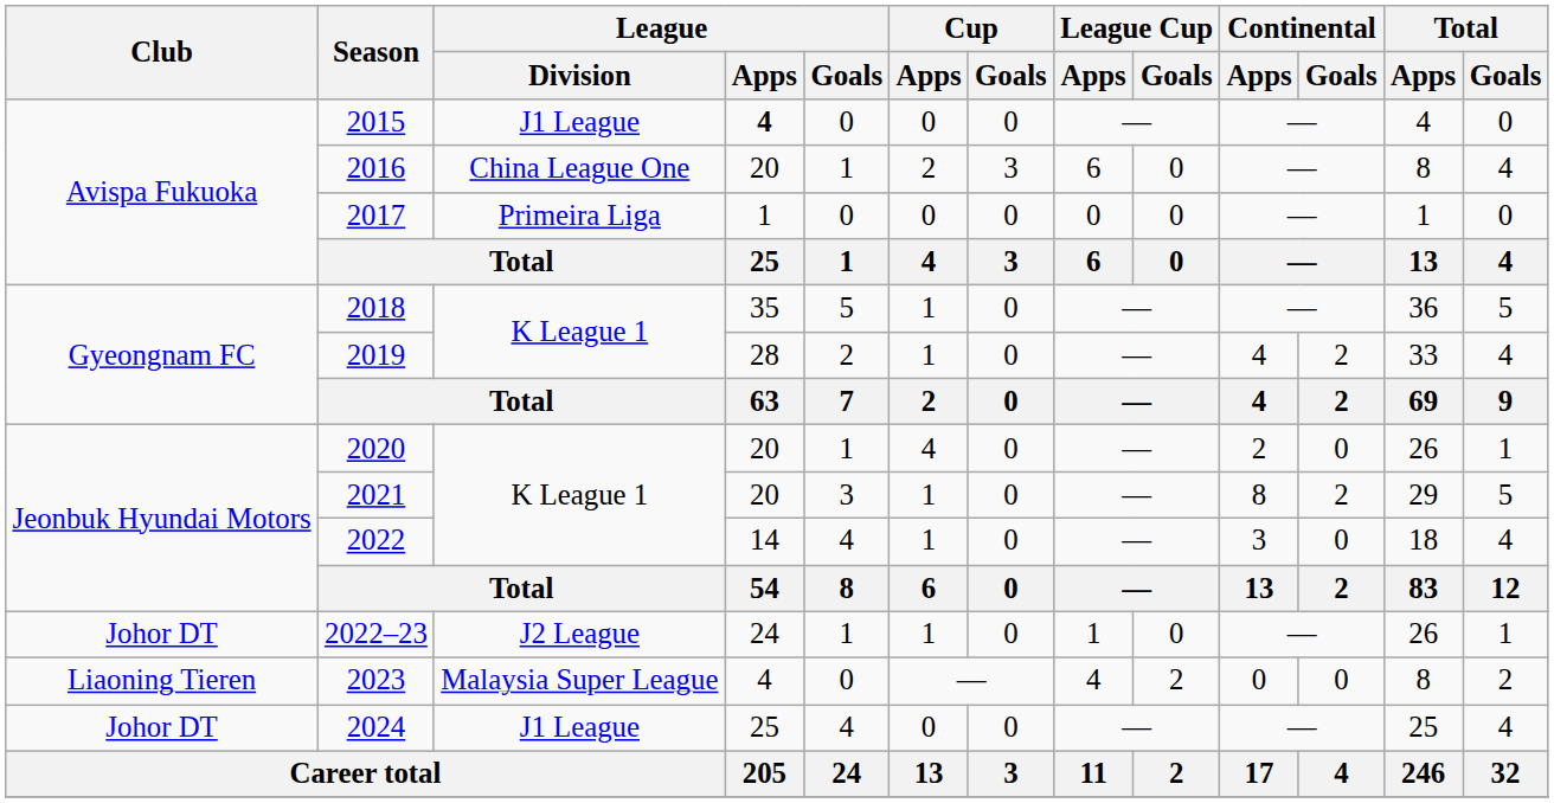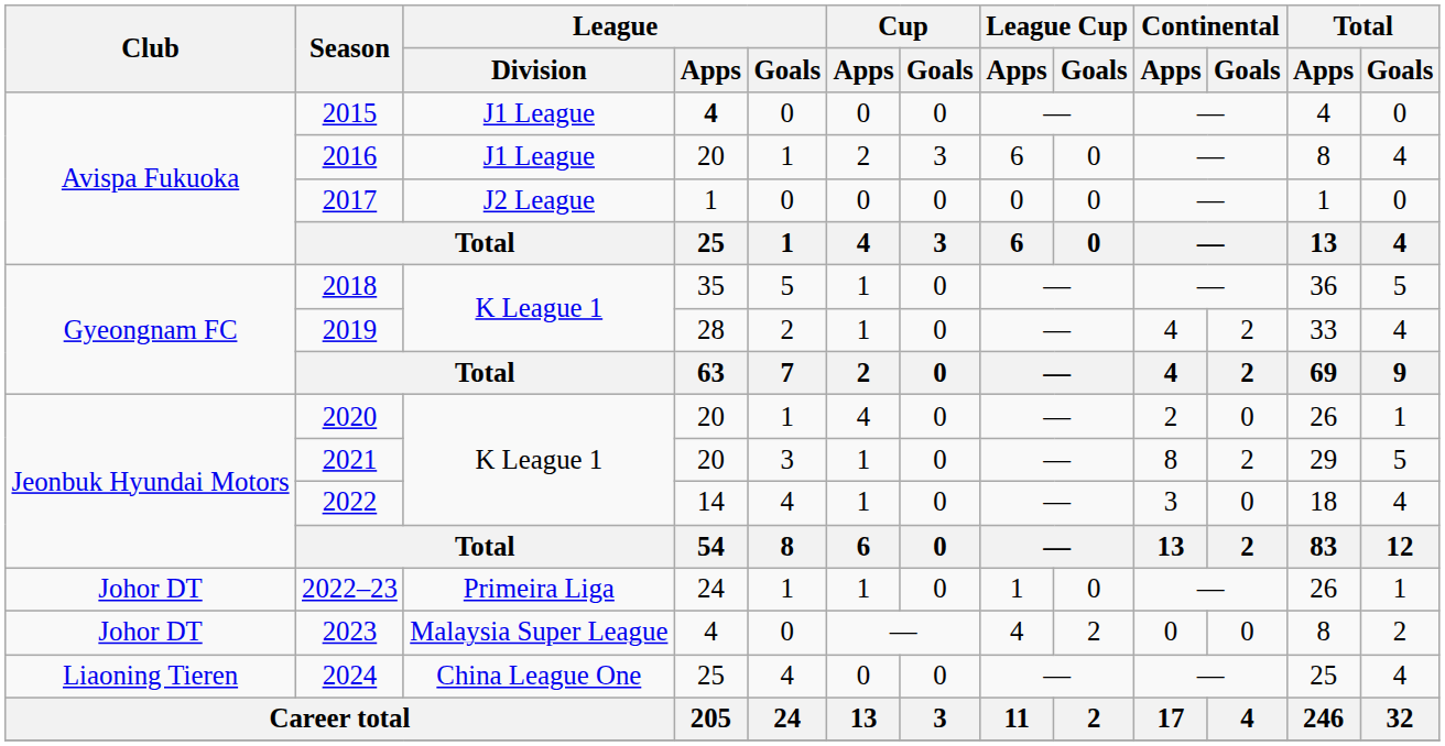2016 | League / Division: China League One -> J1 League
2017 | League / Division: Primeira Liga -> J2 League
2022–23 | League / Division: J2 League -> Primeira Liga
2023 | Club: Liaoning Tieren -> Johor DT
2024 | Club: Johor DT -> Liaoning Tieren
2024 | League / Division: J1 League -> China League One
